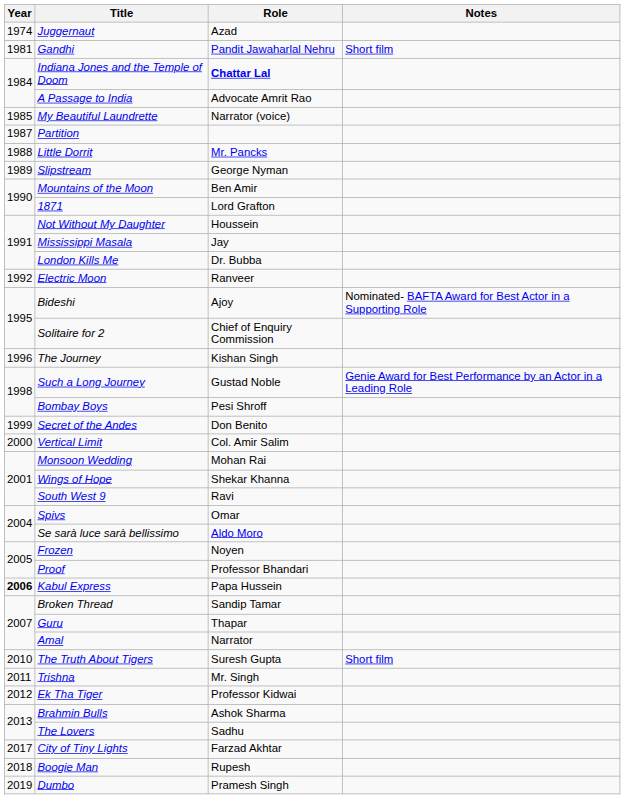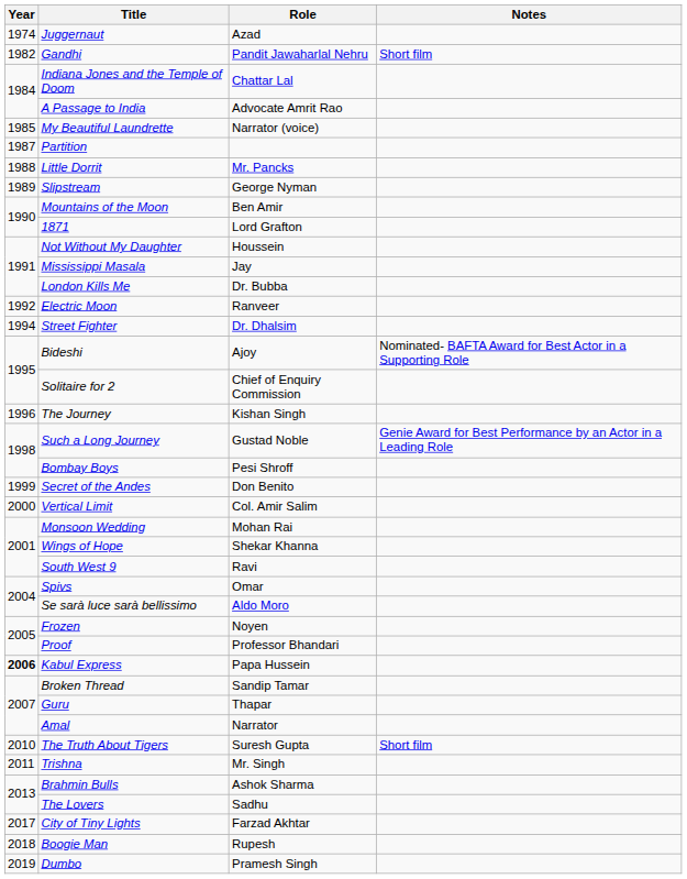Gandhi | Year: 1981 -> 1982
Indiana Jones and the Temple of Doom | Role: bold -> normal
+ row: 1994 | Street Fighter | Dr. Dhalsim
- row: 2012 | Ek Tha Tiger | Professor Kidwai
